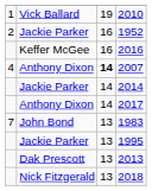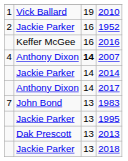2018 | column 2: Nick Fitzgerald -> Jackie Parker
